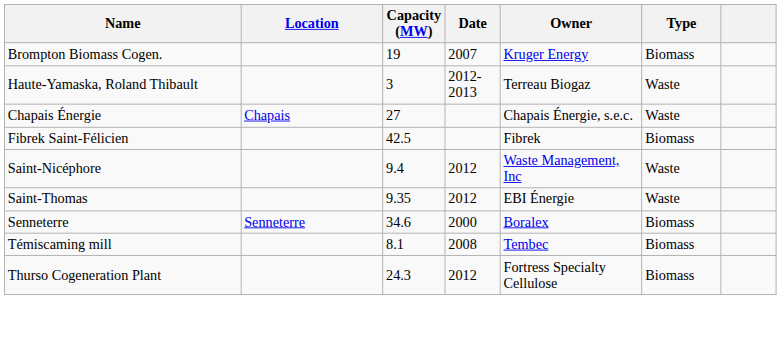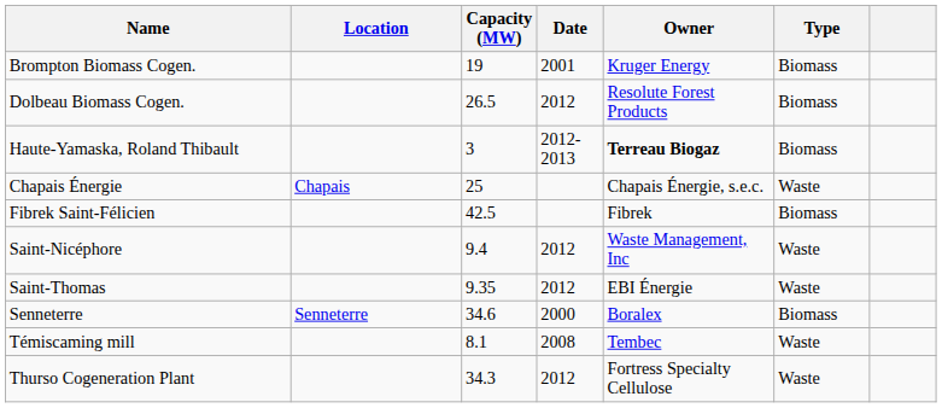Brompton Biomass Cogen. | Date: 2007 -> 2001
+ row: Dolbeau Biomass Cogen. | 26.5 | 2012 | Resolute Forest Products | Biomass
Haute-Yamaska, Roland Thibault | Owner: normal -> bold
Haute-Yamaska, Roland Thibault | Type: Waste -> Biomass
Chapais Énergie | Capacity (MW): 27 -> 25
Témiscaming mill | Type: Biomass -> Waste
Thurso Cogeneration Plant | Capacity (MW): 24.3 -> 34.3
Thurso Cogeneration Plant | Type: Biomass -> Waste
